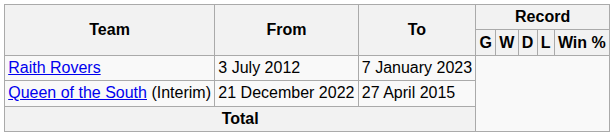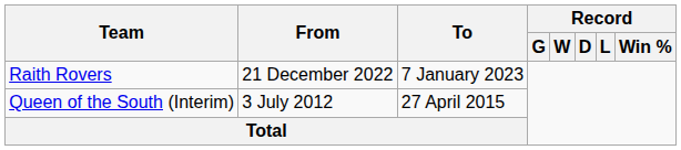Raith Rovers | From: 3 July 2012 -> 21 December 2022
Queen of the South (Interim) | From: 21 December 2022 -> 3 July 2012
